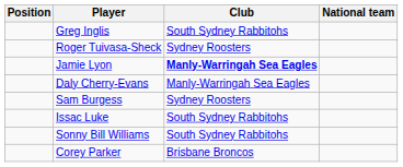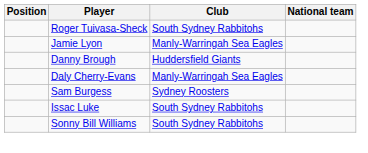- row: Greg Inglis | South Sydney Rabbitohs
Roger Tuivasa-Sheck | Club: Sydney Roosters -> South Sydney Rabbitohs
Jamie Lyon | Club: bold -> normal
+ row: Danny Brough | Huddersfield Giants
- row: Corey Parker | Brisbane Broncos
